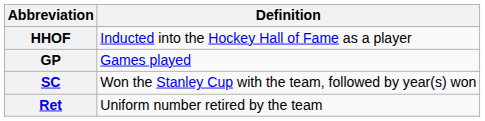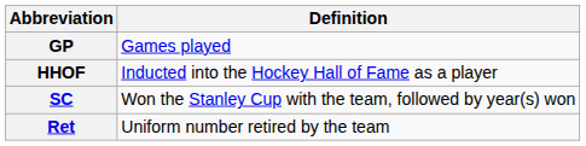rows swapped: GP <-> HHOF
